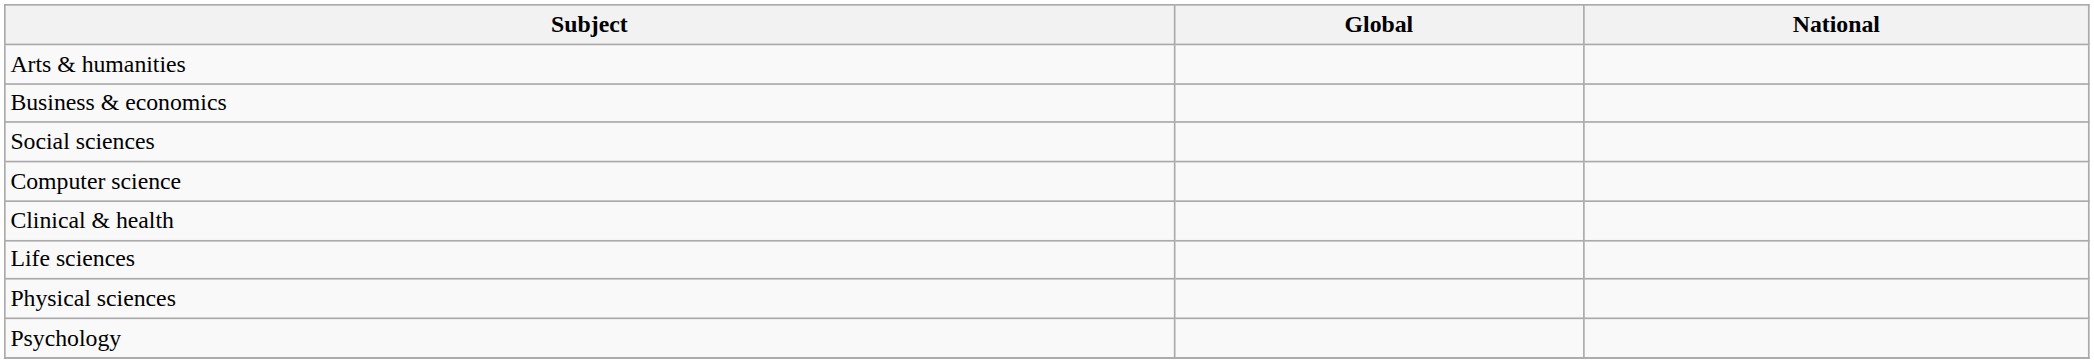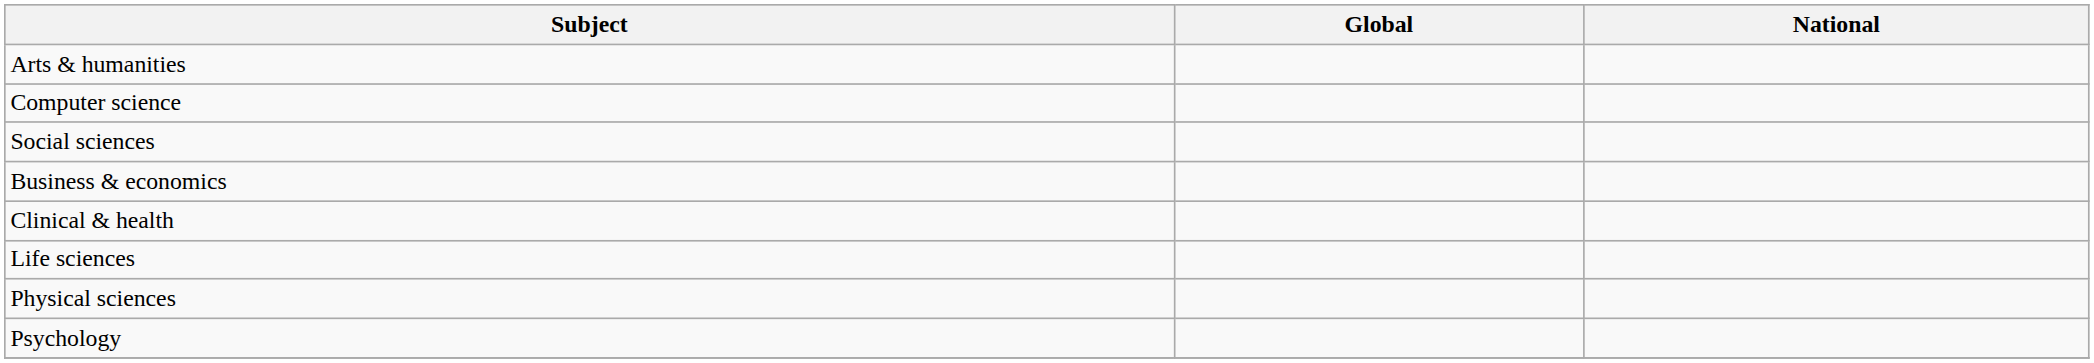rows swapped: Business & economics <-> Computer science
